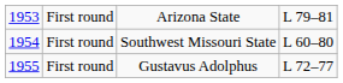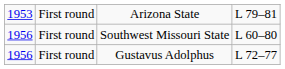Southwest Missouri State | column 1: 1954 -> 1956
Gustavus Adolphus | column 1: 1955 -> 1956
